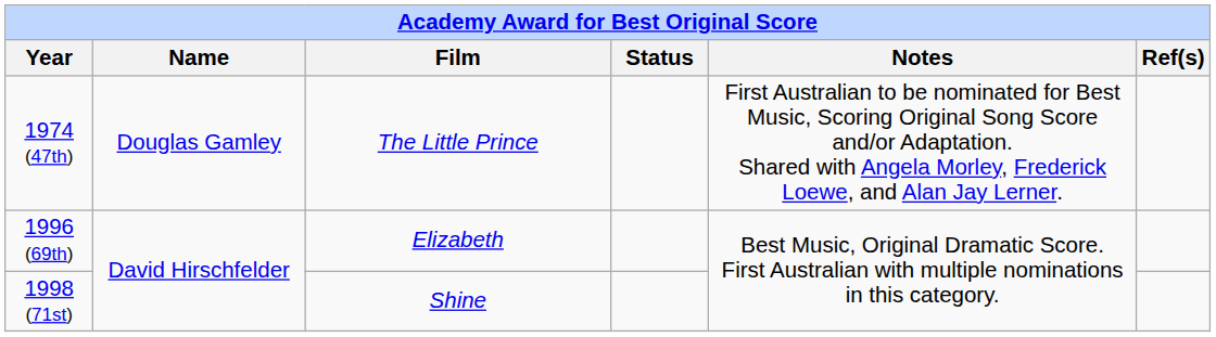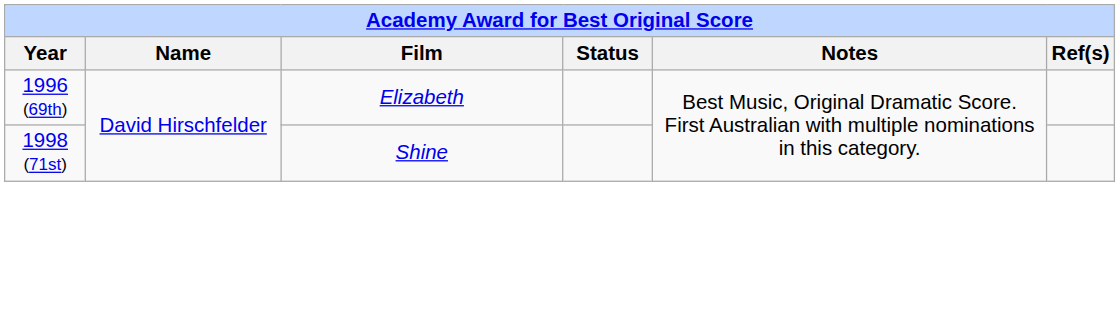- row: 1974 (47th) | Douglas Gamley | The Little Prince | First Australian to be nominated for Best Music, Scoring Original Song Score and/or Adaptation. Shared with Angela Morley, Frederick Loewe, and Alan Jay Lerner.
